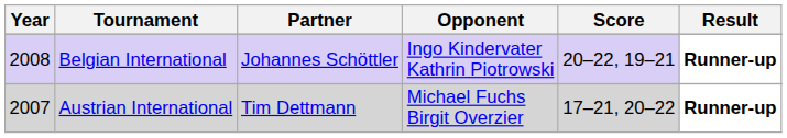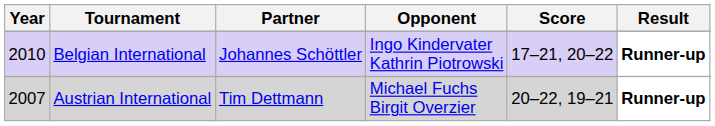Belgian International | Year: 2008 -> 2010
Belgian International | Score: 20–22, 19–21 -> 17–21, 20–22
Austrian International | Score: 17–21, 20–22 -> 20–22, 19–21
